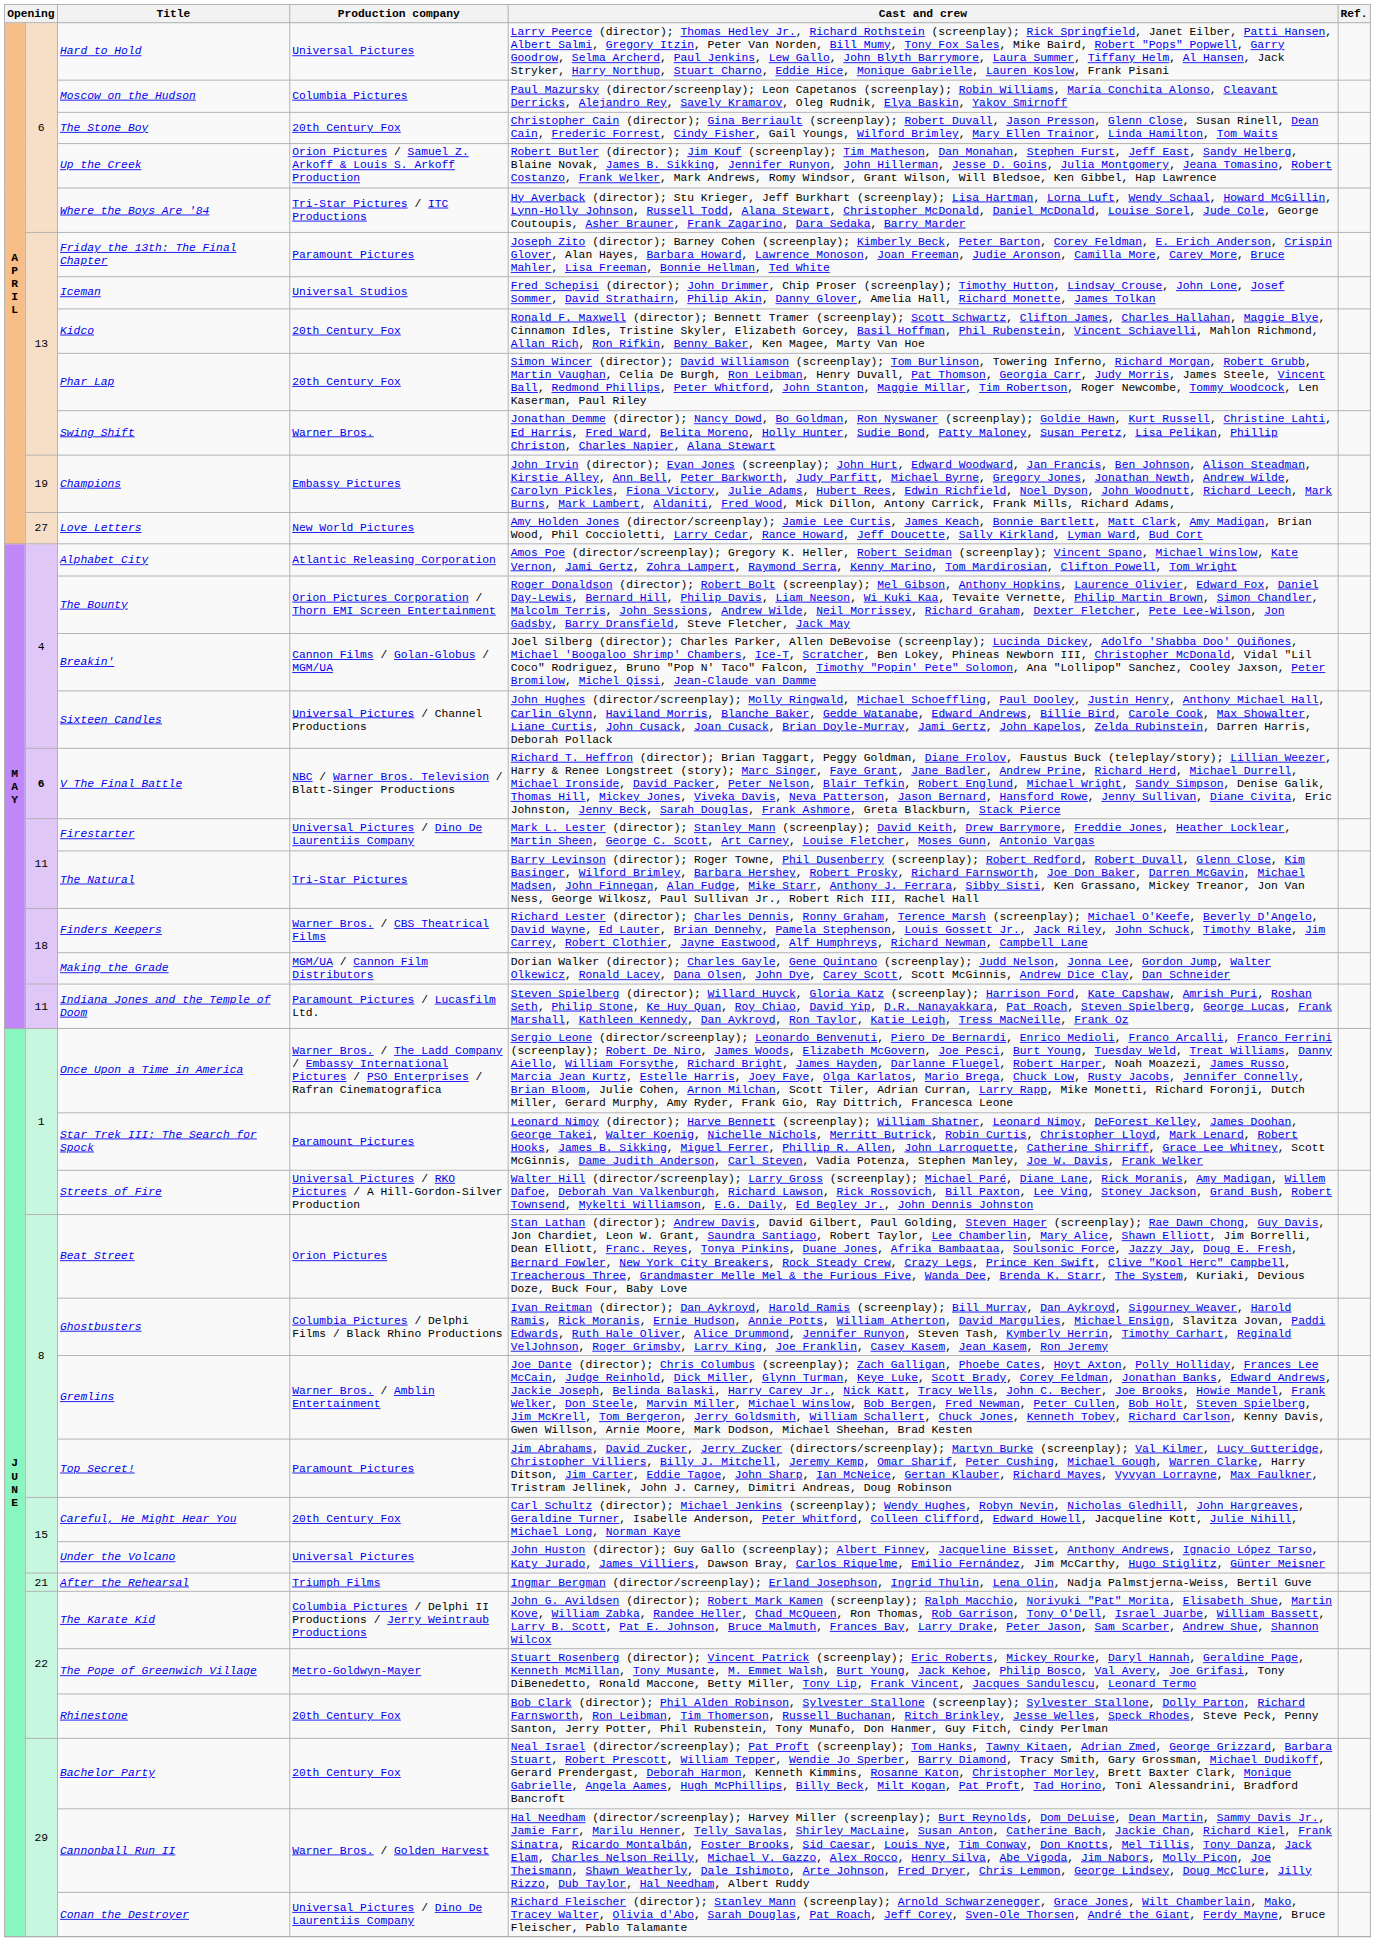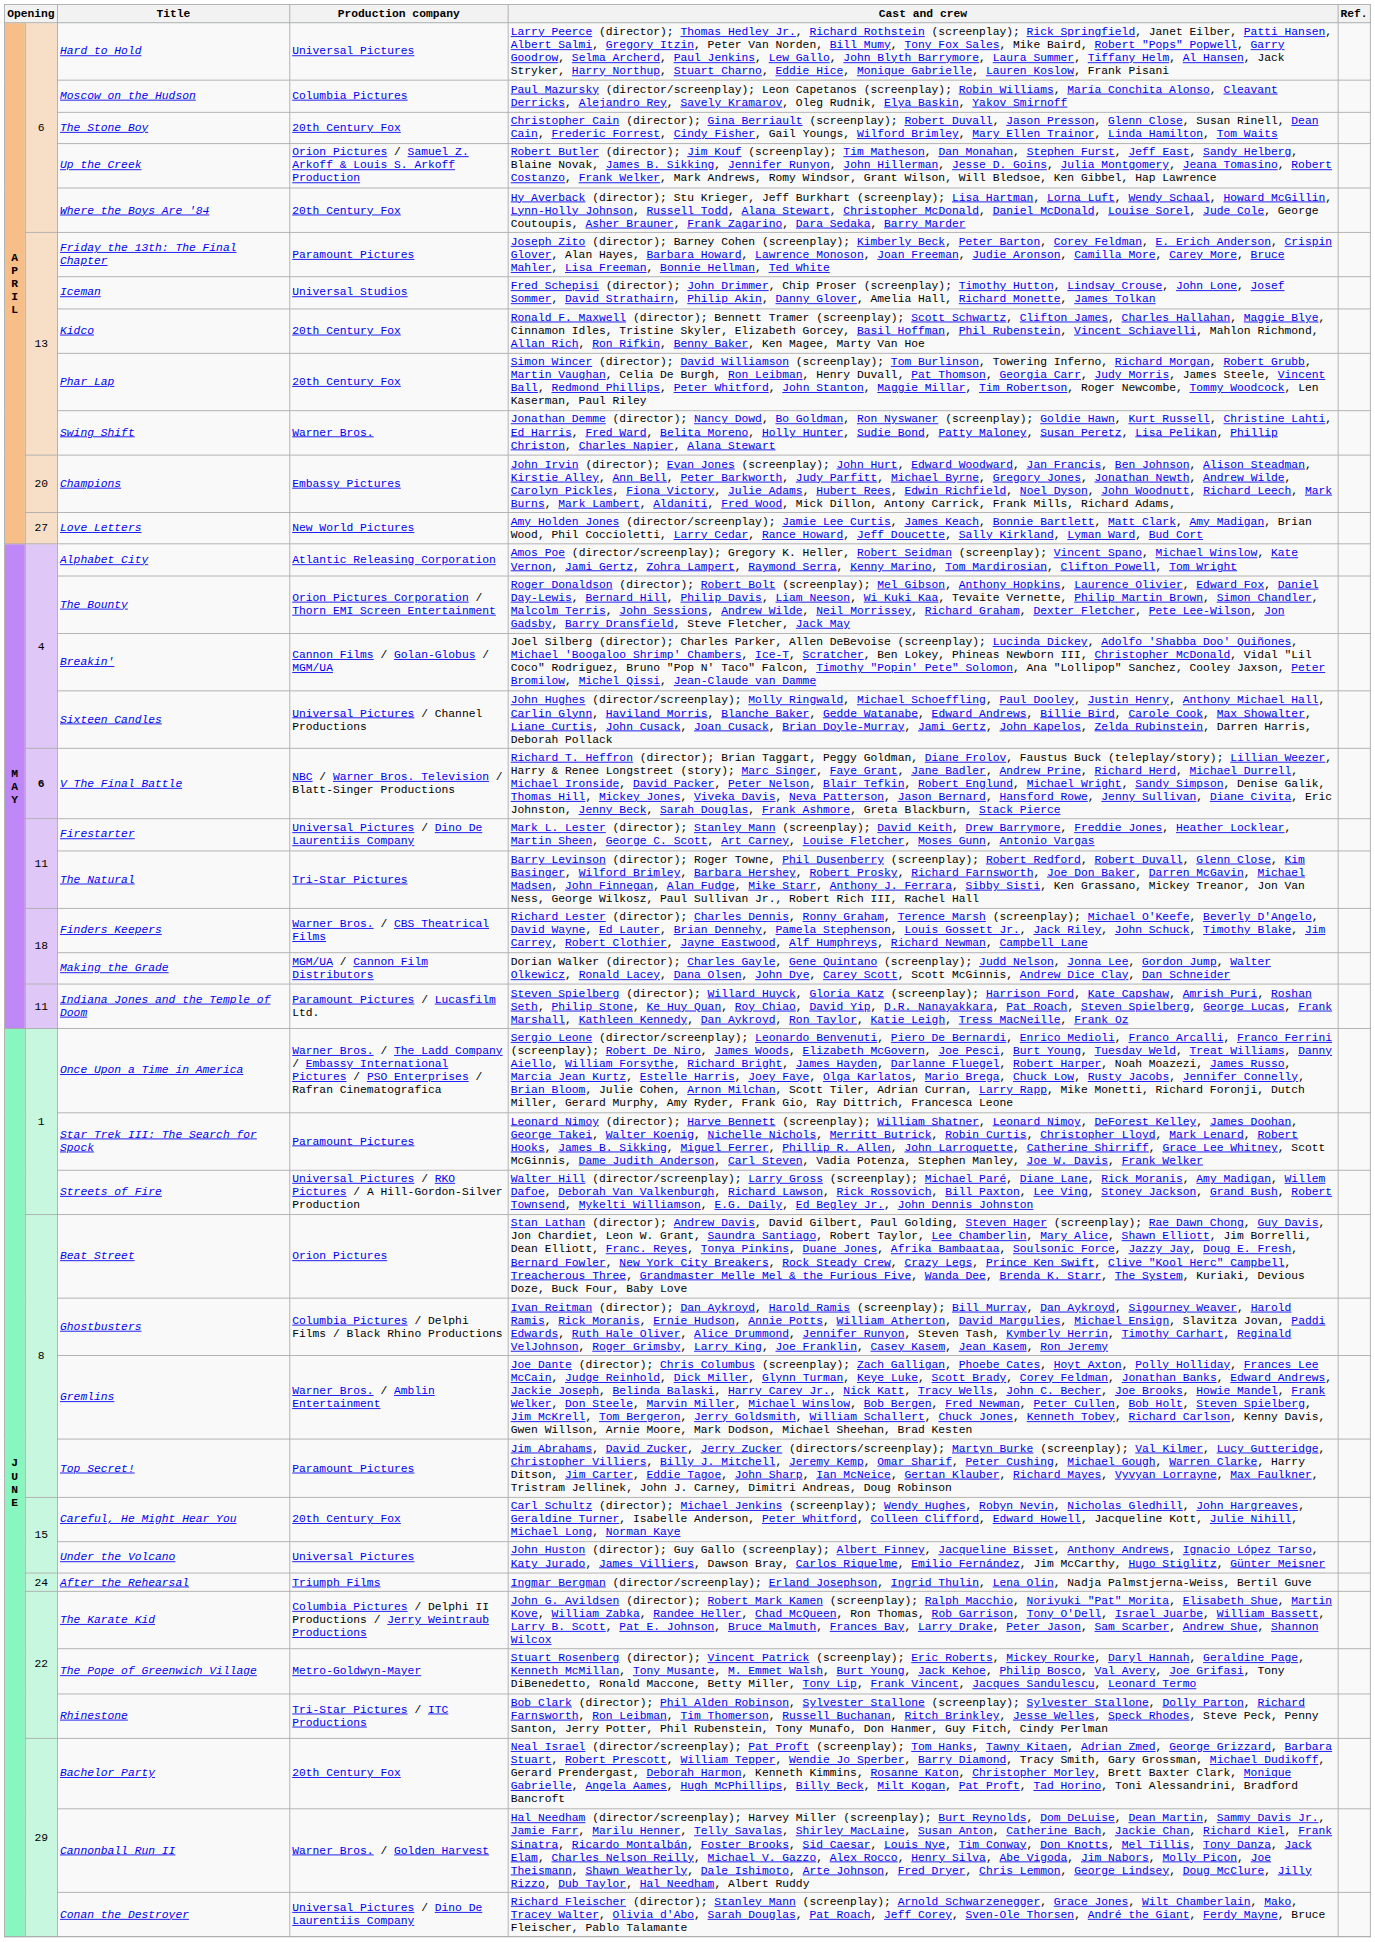Where the Boys Are '84 | Production company: Tri-Star Pictures / ITC Productions -> 20th Century Fox
Champions | column 2: 19 -> 20
After the Rehearsal | column 2: 21 -> 24
Rhinestone | Production company: 20th Century Fox -> Tri-Star Pictures / ITC Productions
